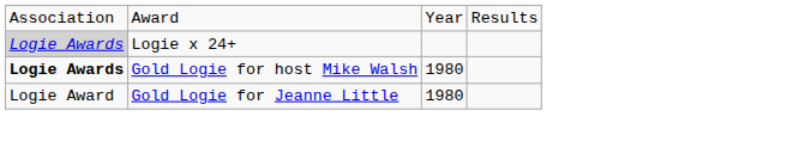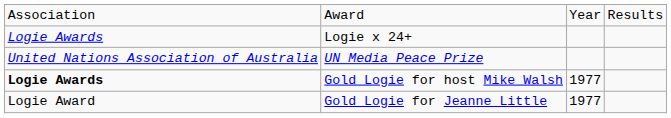Logie x 24+ | column 1: lightgrey background -> no background
+ row: United Nations Association of Australia | UN Media Peace Prize
Gold Logie for host Mike Walsh | column 3: 1980 -> 1977
Gold Logie for Jeanne Little | column 3: 1980 -> 1977
